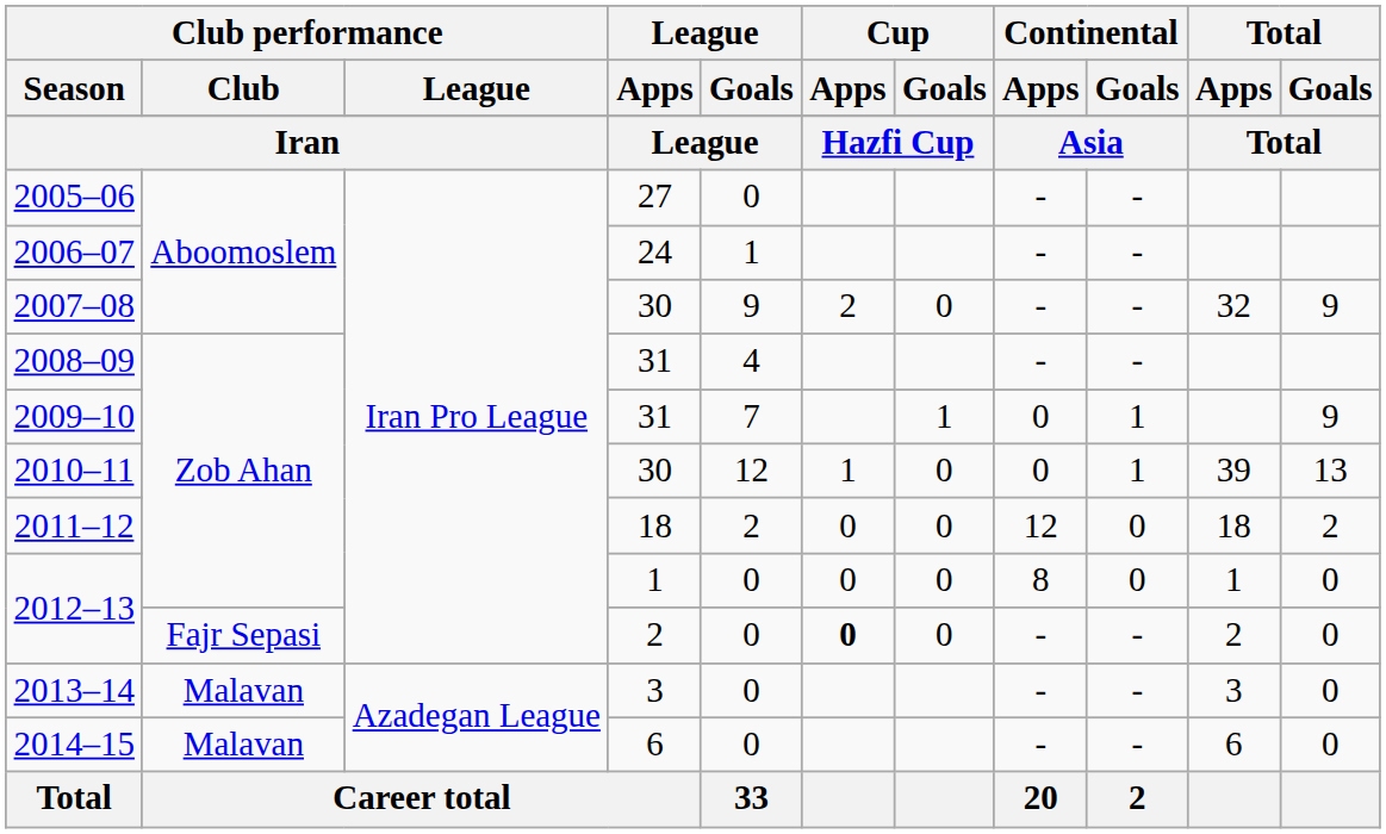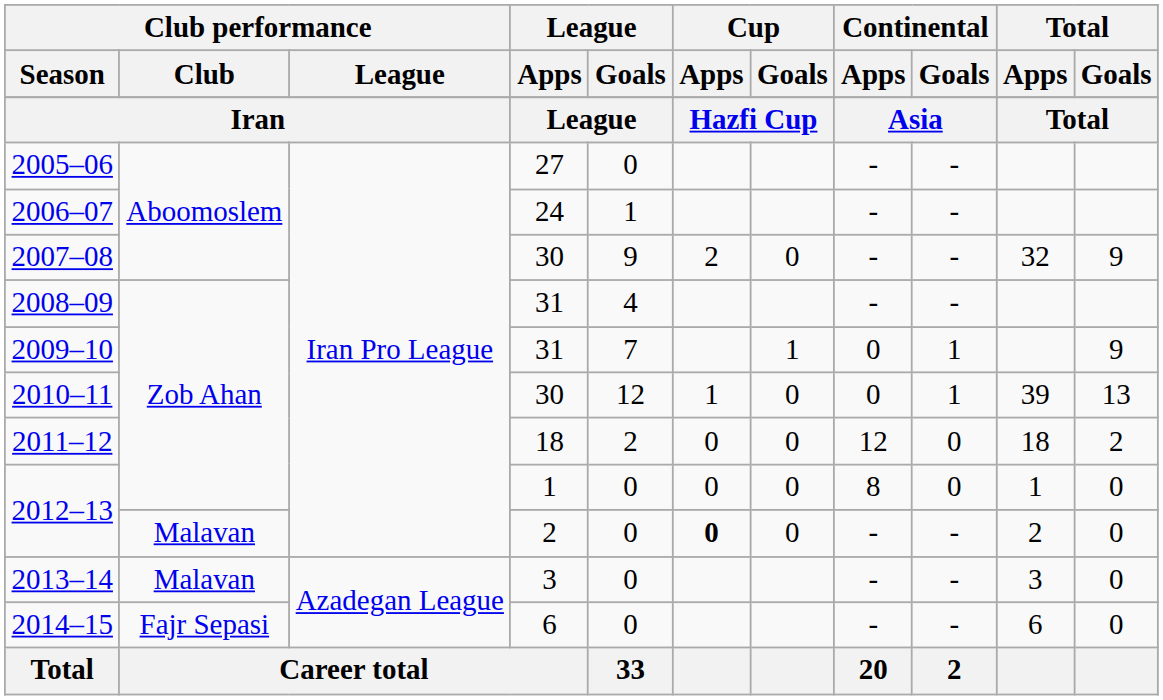2012–13 / 2 | Club performance / Club: Fajr Sepasi -> Malavan
2014–15 | Club performance / Club: Malavan -> Fajr Sepasi
